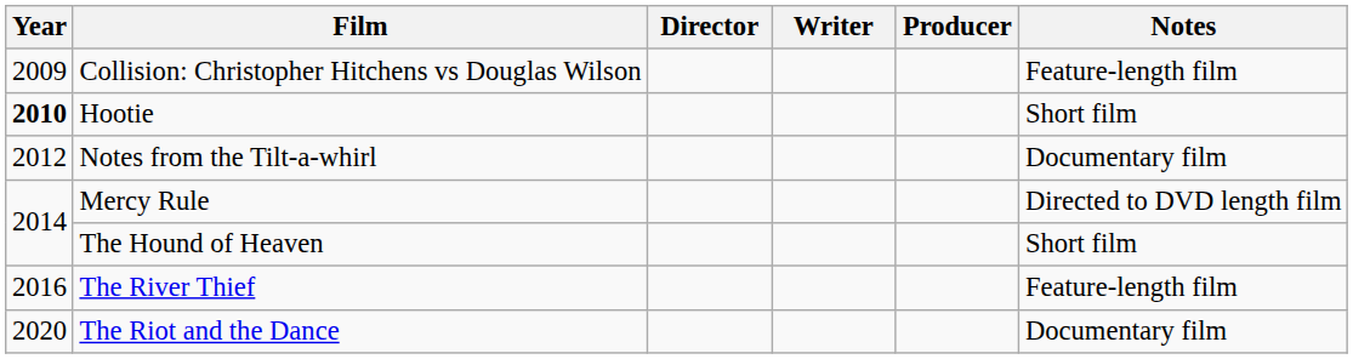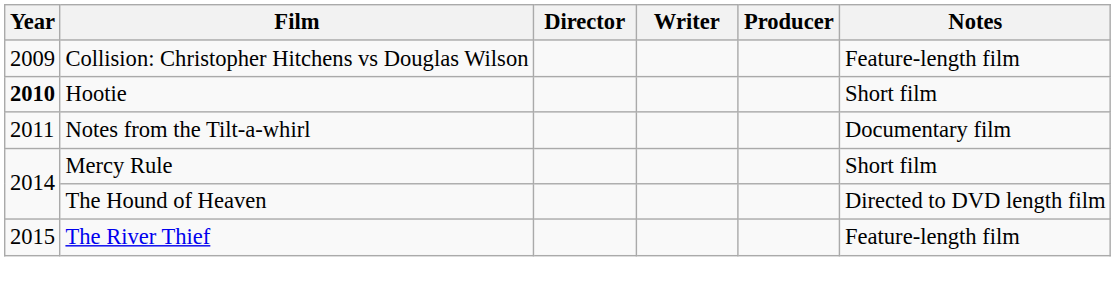Notes from the Tilt-a-whirl | Year: 2012 -> 2011
Mercy Rule | Notes: Directed to DVD length film -> Short film
The Hound of Heaven | Notes: Short film -> Directed to DVD length film
The River Thief | Year: 2016 -> 2015
- row: 2020 | The Riot and the Dance | Documentary film
